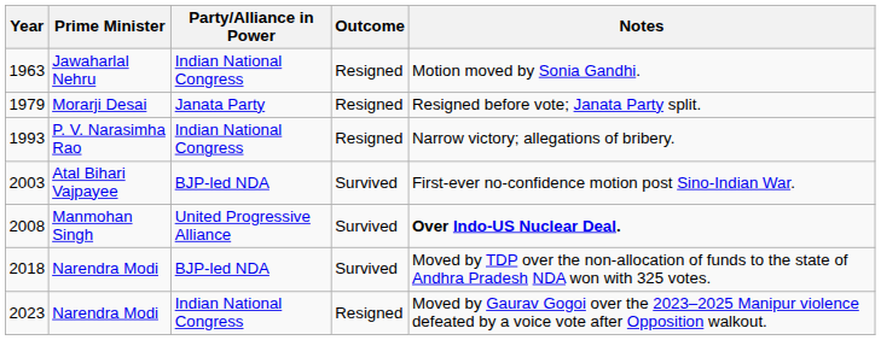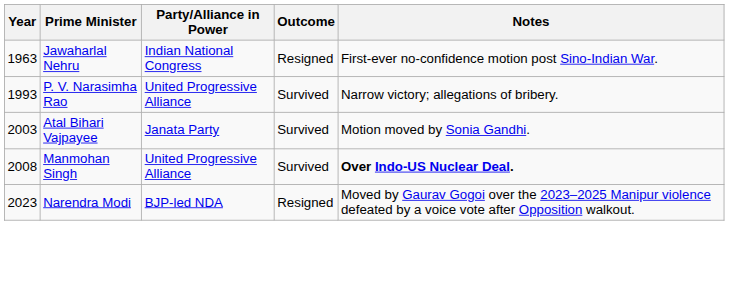1963 | Notes: Motion moved by Sonia Gandhi. -> First-ever no-confidence motion post Sino-Indian War.
- row: 1979 | Morarji Desai | Janata Party | Resigned | Resigned before vote; Janata Party split.
1993 | Party/Alliance in Power: Indian National Congress -> United Progressive Alliance
1993 | Outcome: Resigned -> Survived
2003 | Party/Alliance in Power: BJP-led NDA -> Janata Party
2003 | Notes: First-ever no-confidence motion post Sino-Indian War. -> Motion moved by Sonia Gandhi.
- row: 2018 | Narendra Modi | BJP-led NDA | Survived | Moved by TDP over the non-allocation of funds to the state of Andhra Pradesh NDA won with 325 votes.
2023 | Party/Alliance in Power: Indian National Congress -> BJP-led NDA
